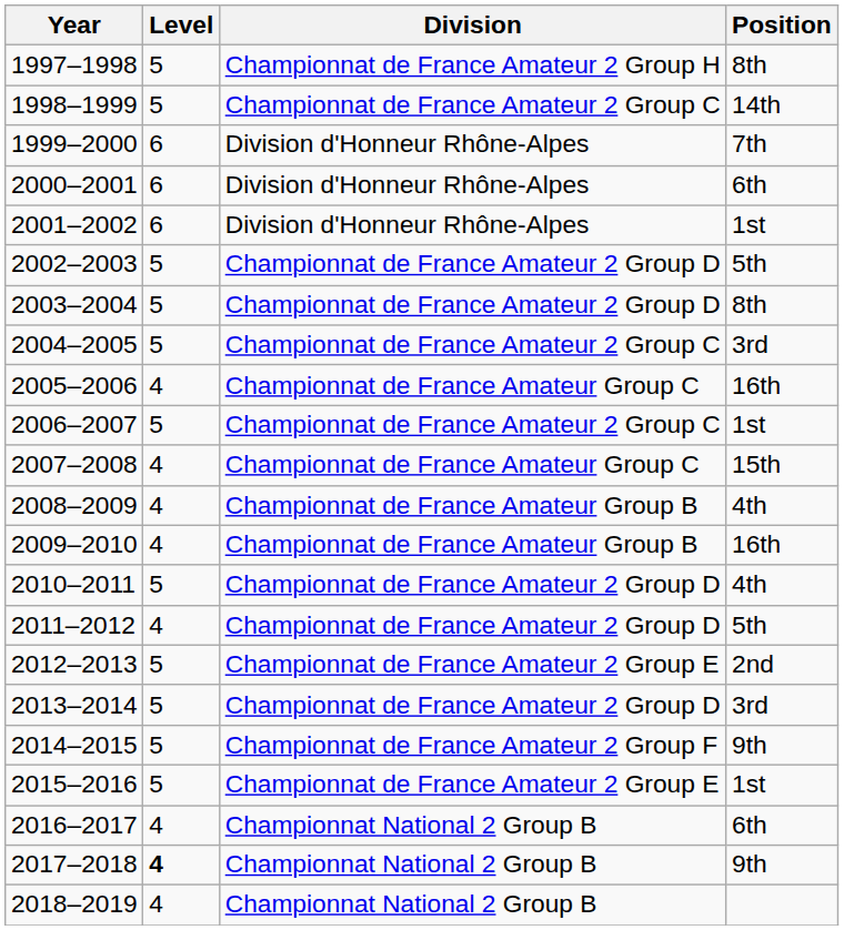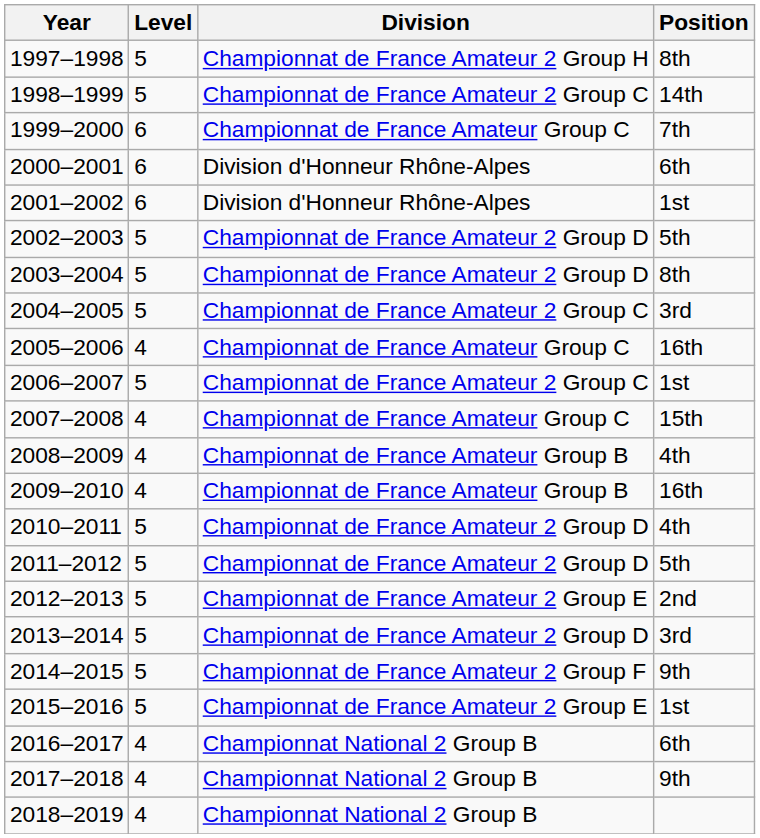1999–2000 | Division: Division d'Honneur Rhône-Alpes -> Championnat de France Amateur Group C
2011–2012 | Level: 4 -> 5
2017–2018 | Level: bold -> normal
